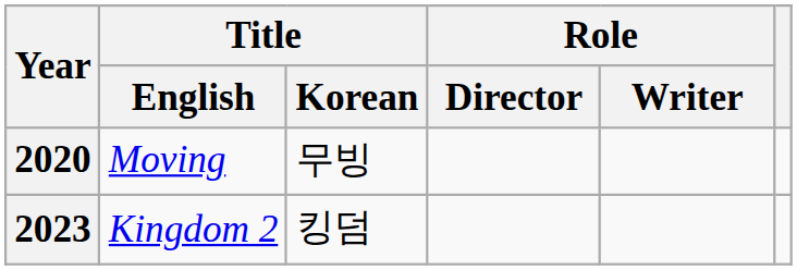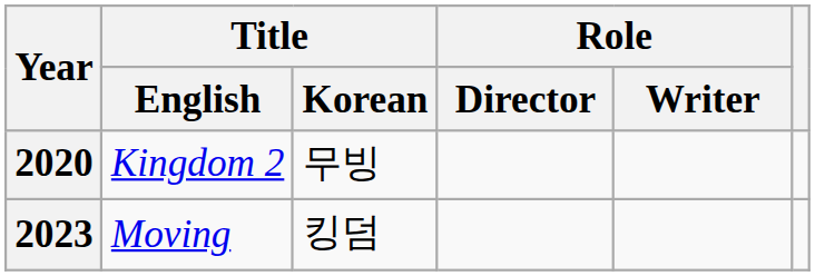2020 | Title / English: Moving -> Kingdom 2
2023 | Title / English: Kingdom 2 -> Moving
